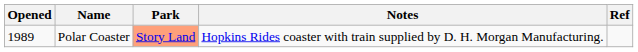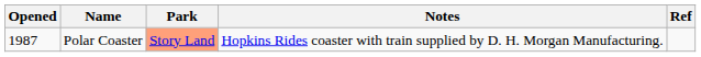Polar Coaster | Opened: 1989 -> 1987
